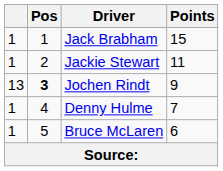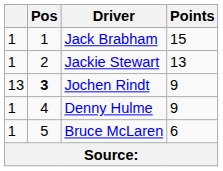Jackie Stewart | Points: 11 -> 13
Denny Hulme | Points: 7 -> 9
